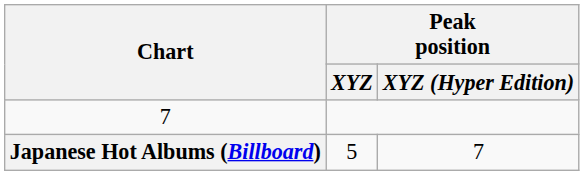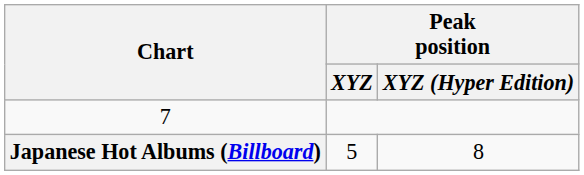Japanese Hot Albums (Billboard) | Peak position / XYZ (Hyper Edition): 7 -> 8
